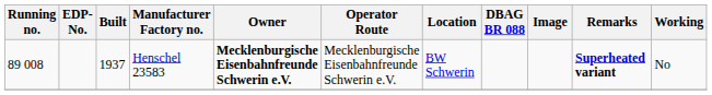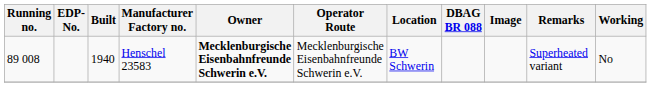Henschel 23583 | Built: 1937 -> 1940
Henschel 23583 | Remarks: bold -> normal
